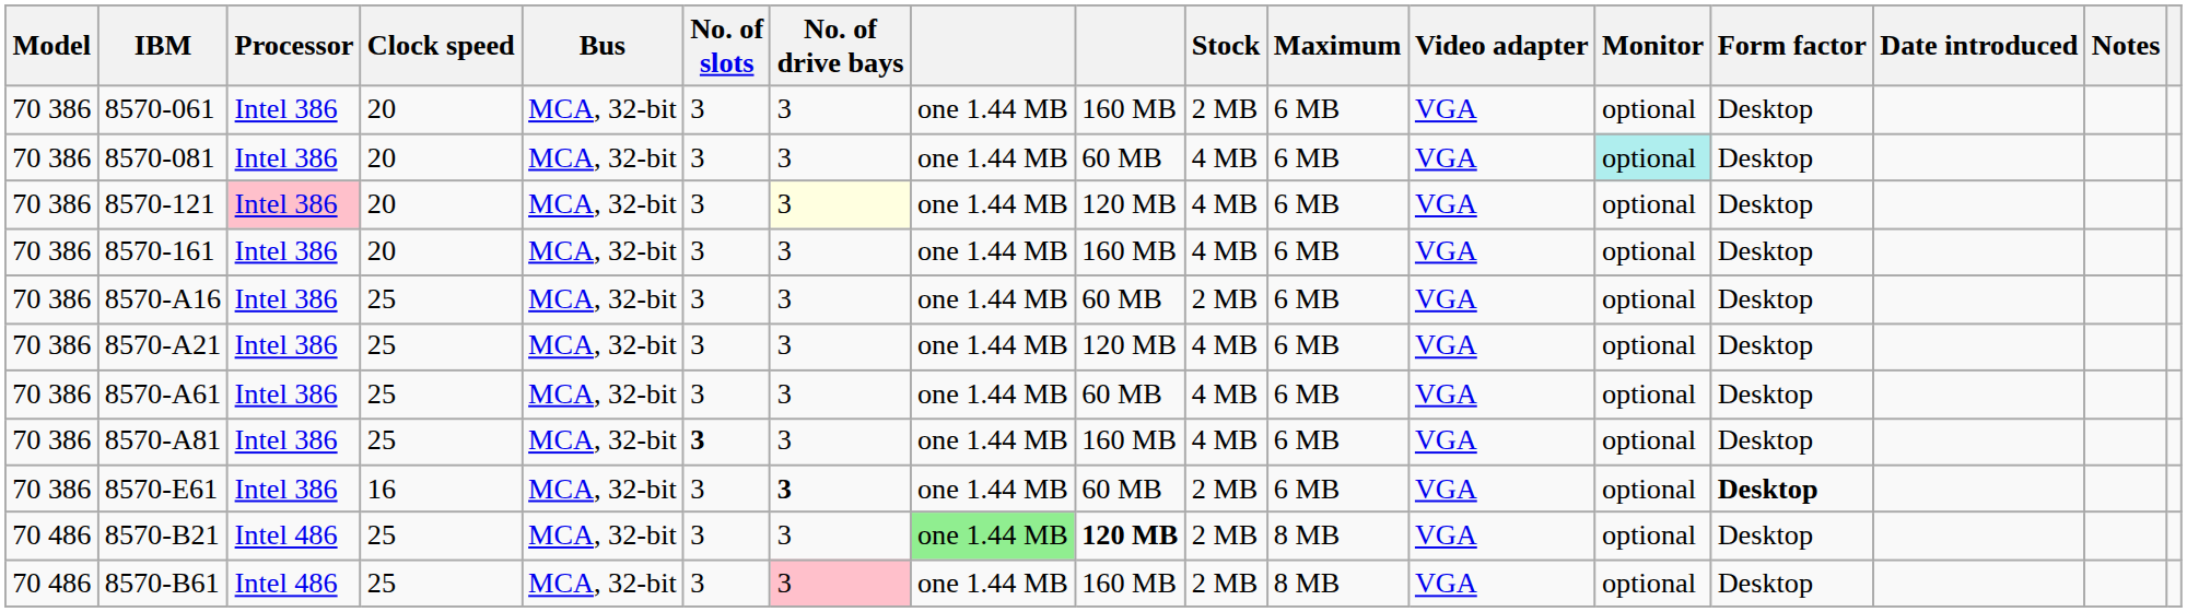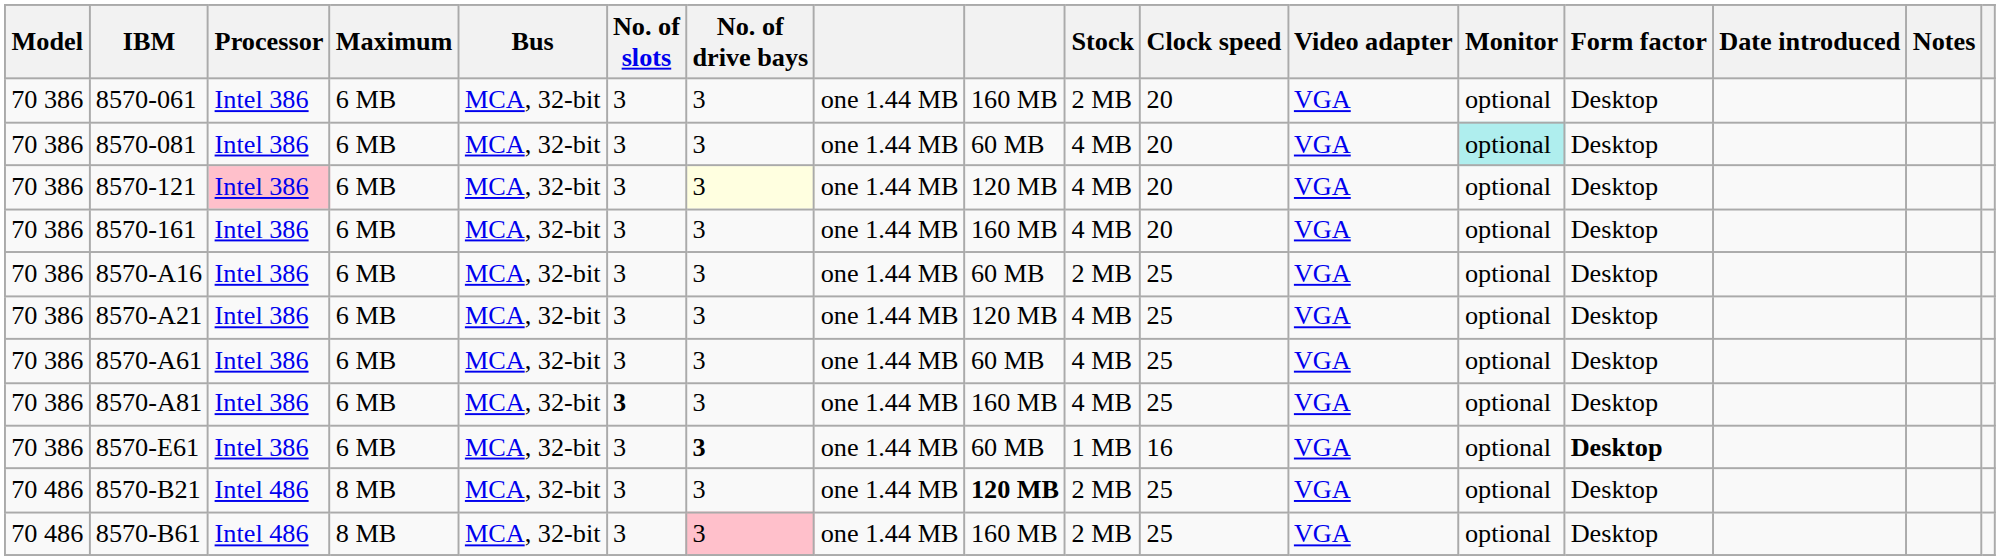columns swapped: Clock speed <-> Maximum
8570-E61 | Stock: 2 MB -> 1 MB
8570-B21 | column 8: lightgreen background -> no background
